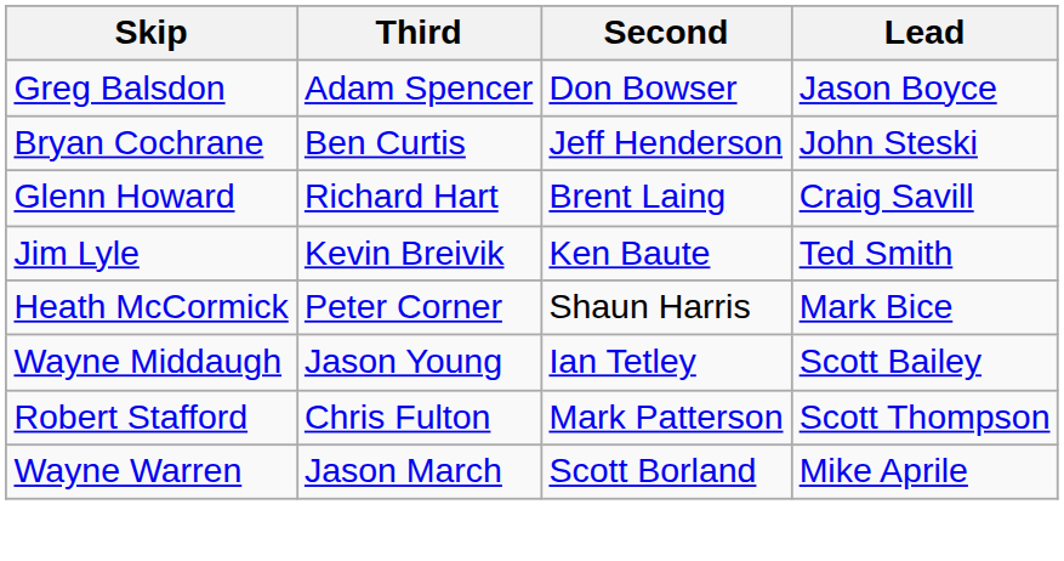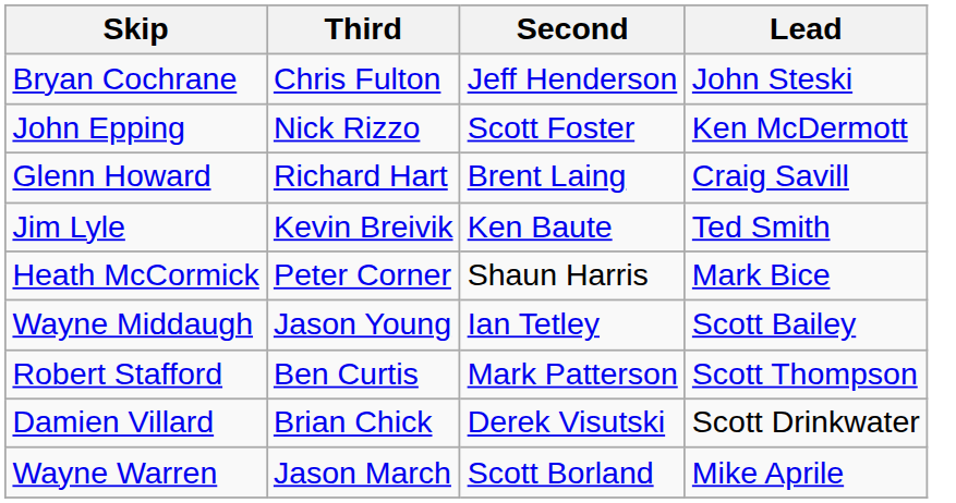- row: Greg Balsdon | Adam Spencer | Don Bowser | Jason Boyce
Bryan Cochrane | Third: Ben Curtis -> Chris Fulton
+ row: John Epping | Nick Rizzo | Scott Foster | Ken McDermott
Robert Stafford | Third: Chris Fulton -> Ben Curtis
+ row: Damien Villard | Brian Chick | Derek Visutski | Scott Drinkwater
